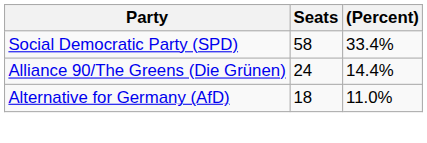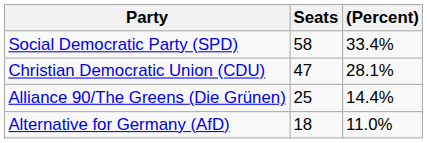+ row: Christian Democratic Union (CDU) | 47 | 28.1%
Alliance 90/The Greens (Die Grünen) | Seats: 24 -> 25
